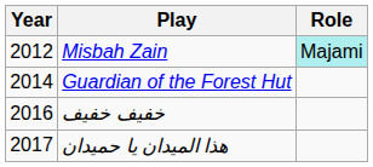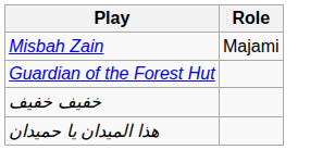- column: Year | 2012 | 2014 | 2016 | 2017
Misbah Zain | Role: paleturquoise background -> no background
